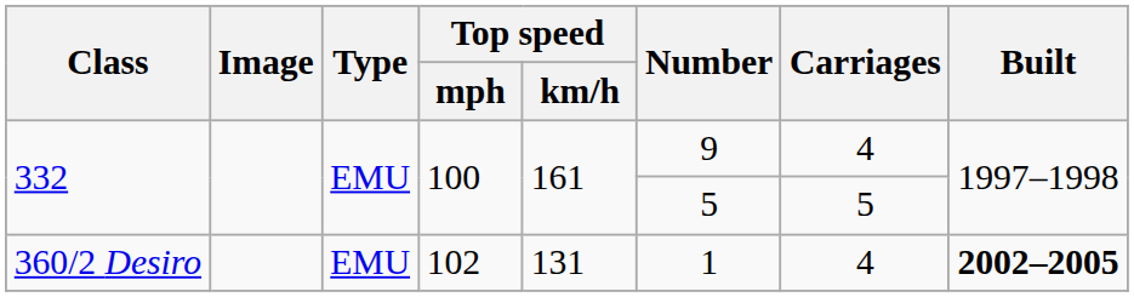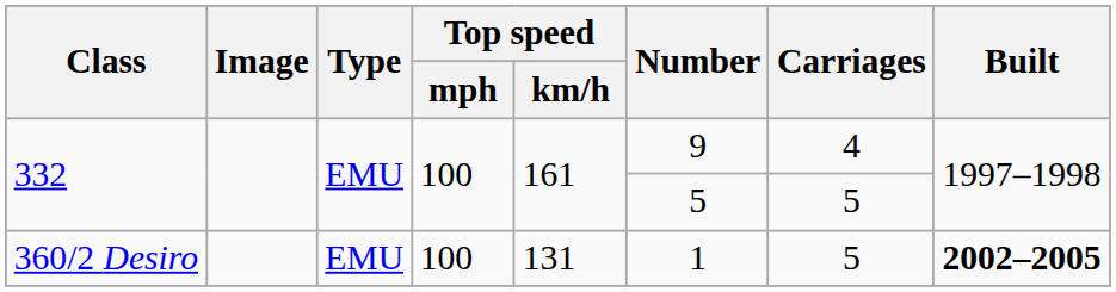360/2 Desiro | Top speed / mph: 102 -> 100
360/2 Desiro | Carriages: 4 -> 5
